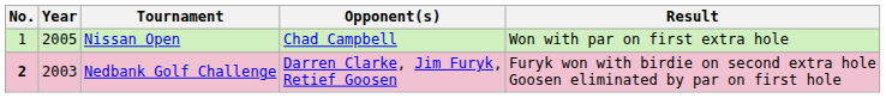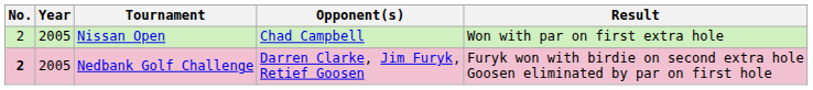Nissan Open | No.: 1 -> 2
Nedbank Golf Challenge | Year: 2003 -> 2005
